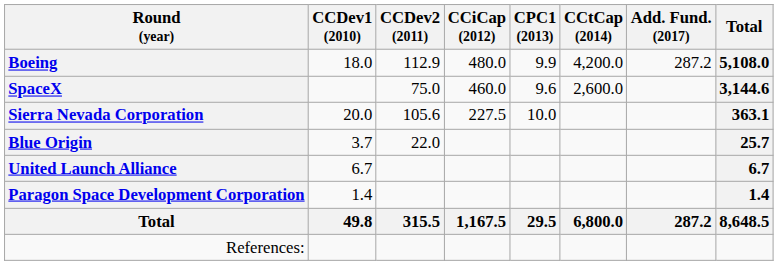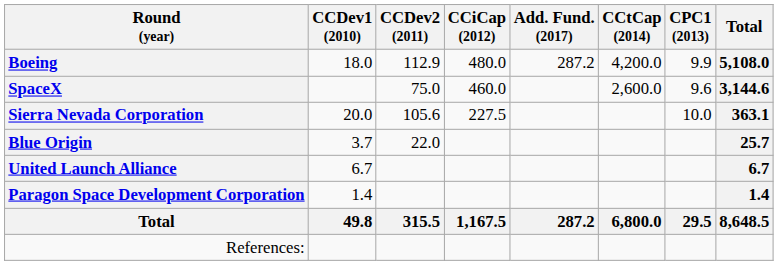columns swapped: CPC1 (2013) <-> Add. Fund. (2017)
